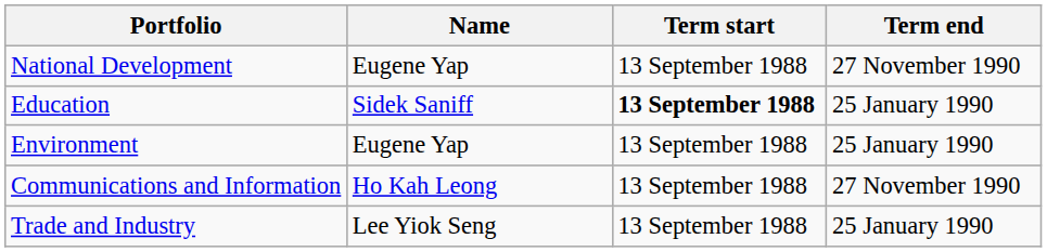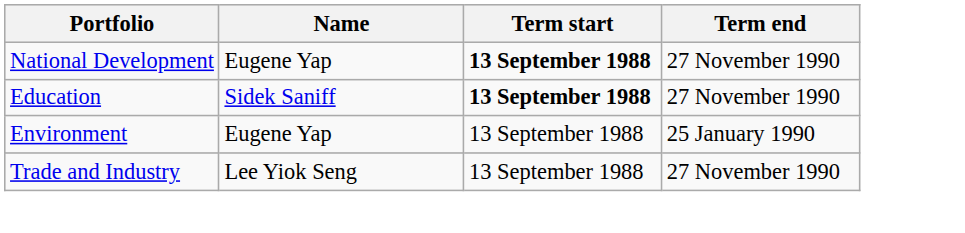National Development | Term start: normal -> bold
Education | Term end: 25 January 1990 -> 27 November 1990
- row: Communications and Information | Ho Kah Leong | 13 September 1988 | 27 November 1990
Trade and Industry | Term end: 25 January 1990 -> 27 November 1990
